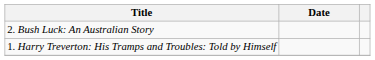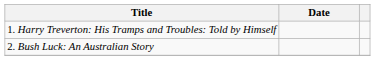rows swapped: 1. Harry Treverton: His Tramps and Troubles: Told by Himself <-> 2. Bush Luck: An Australian Story
